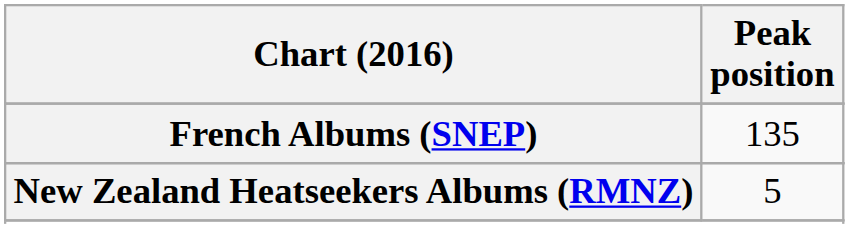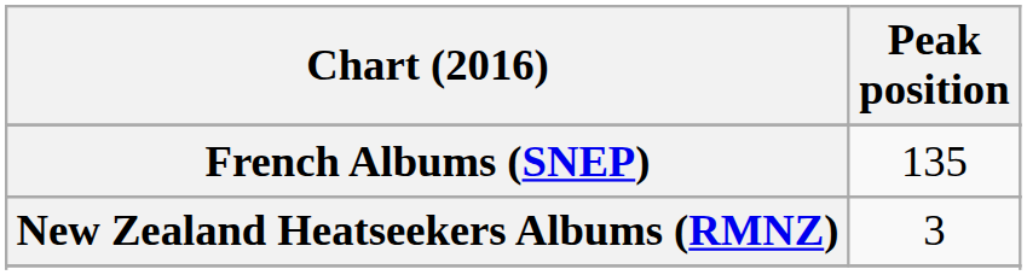New Zealand Heatseekers Albums (RMNZ) | Peak position: 5 -> 3
